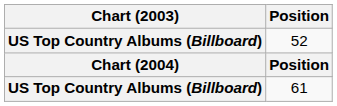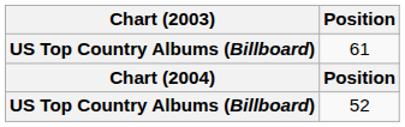rows swapped: 61 <-> 52
